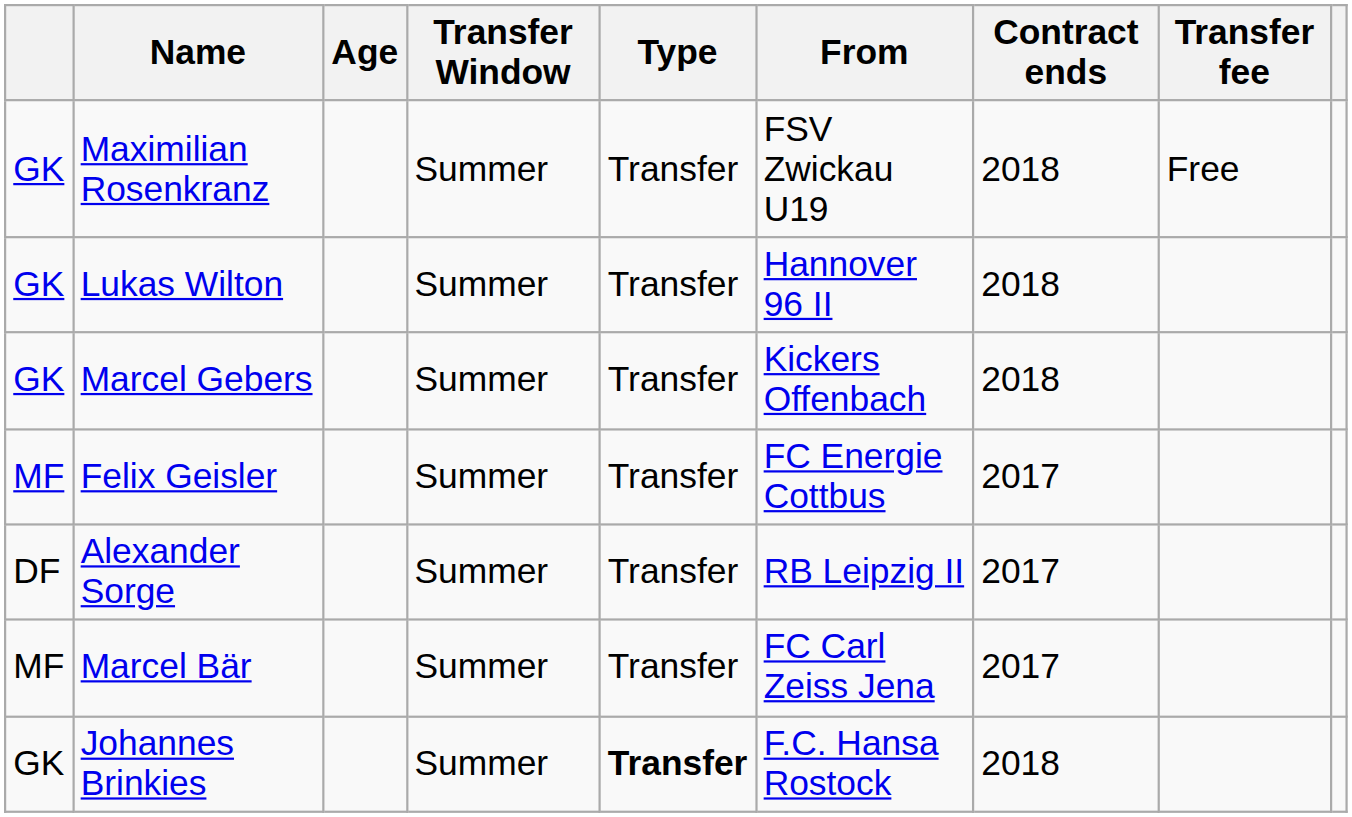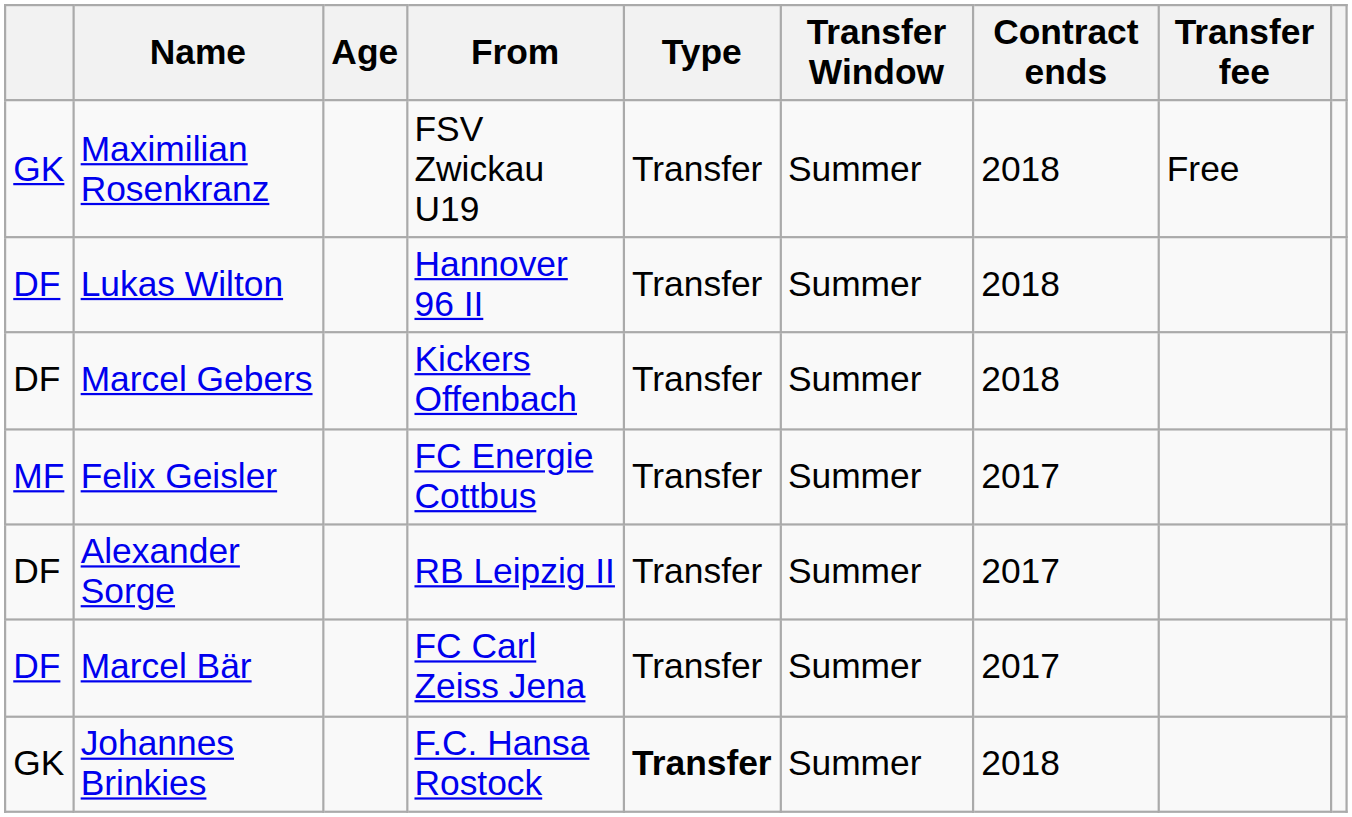columns swapped: From <-> Transfer Window
Lukas Wilton | column 1: GK -> DF
Marcel Gebers | column 1: GK -> DF
Marcel Bär | column 1: MF -> DF
